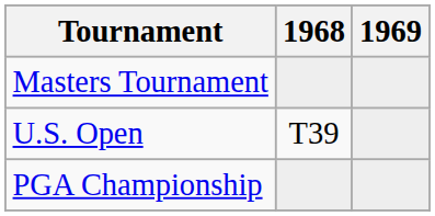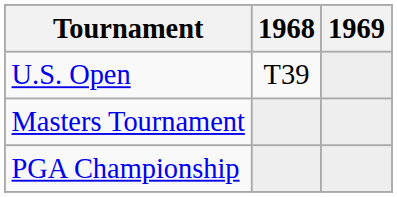rows swapped: Masters Tournament <-> U.S. Open
